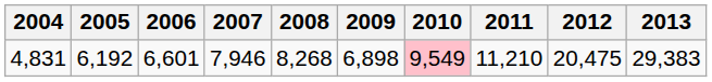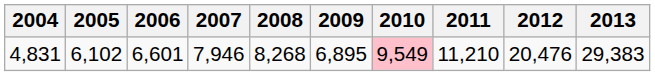4,831 | 2005: 6,192 -> 6,102
4,831 | 2009: 6,898 -> 6,895
4,831 | 2012: 20,475 -> 20,476
